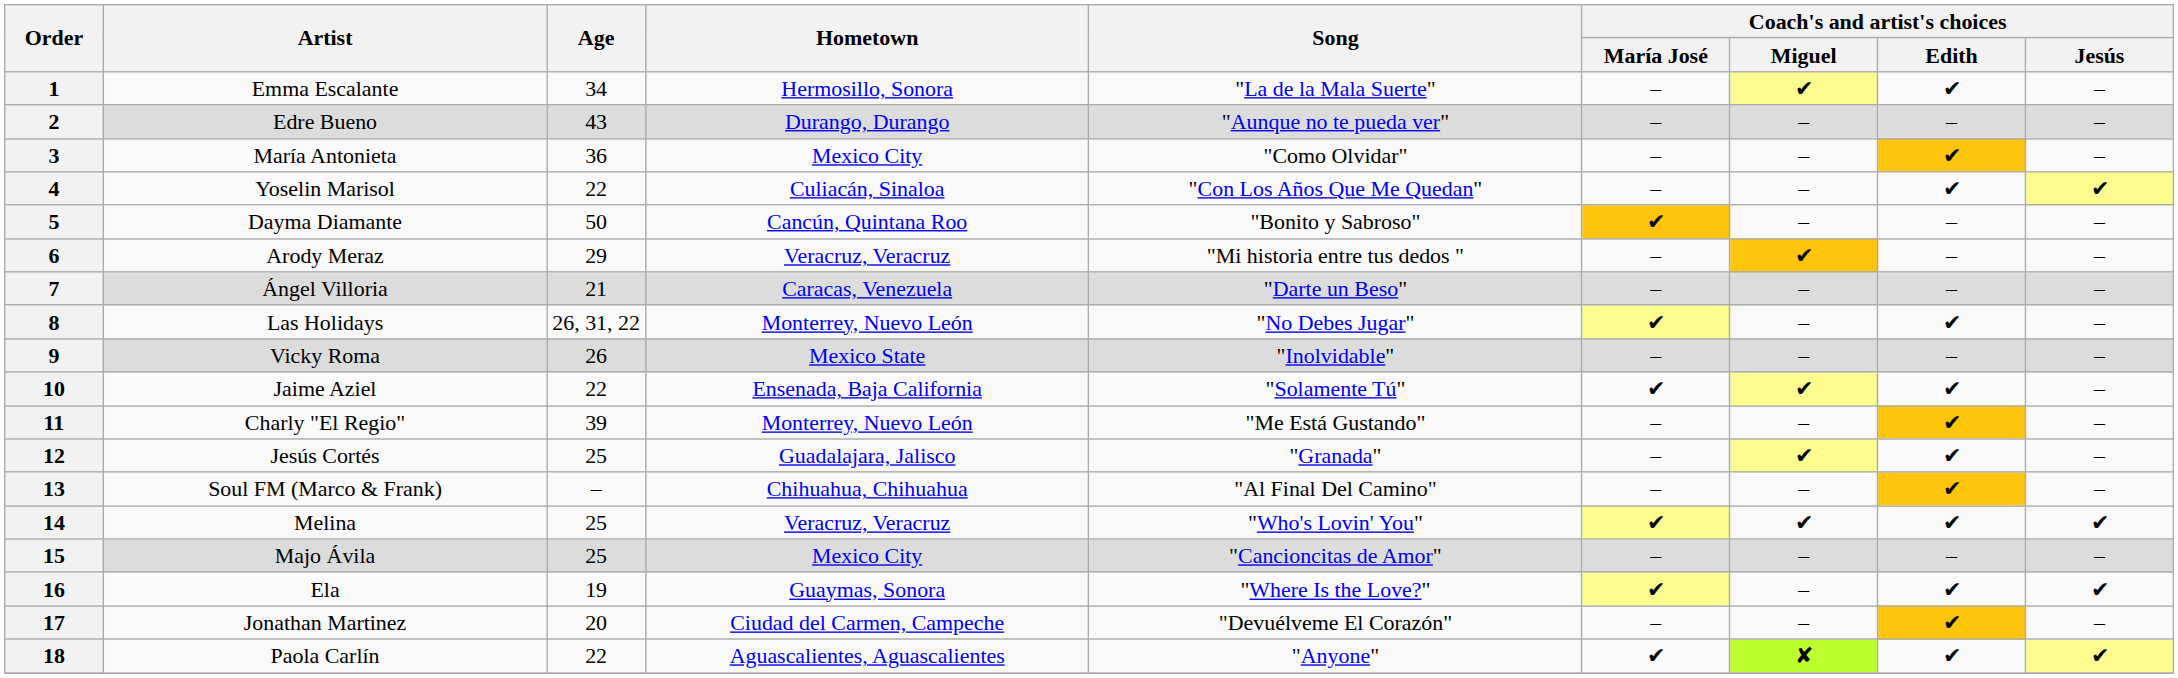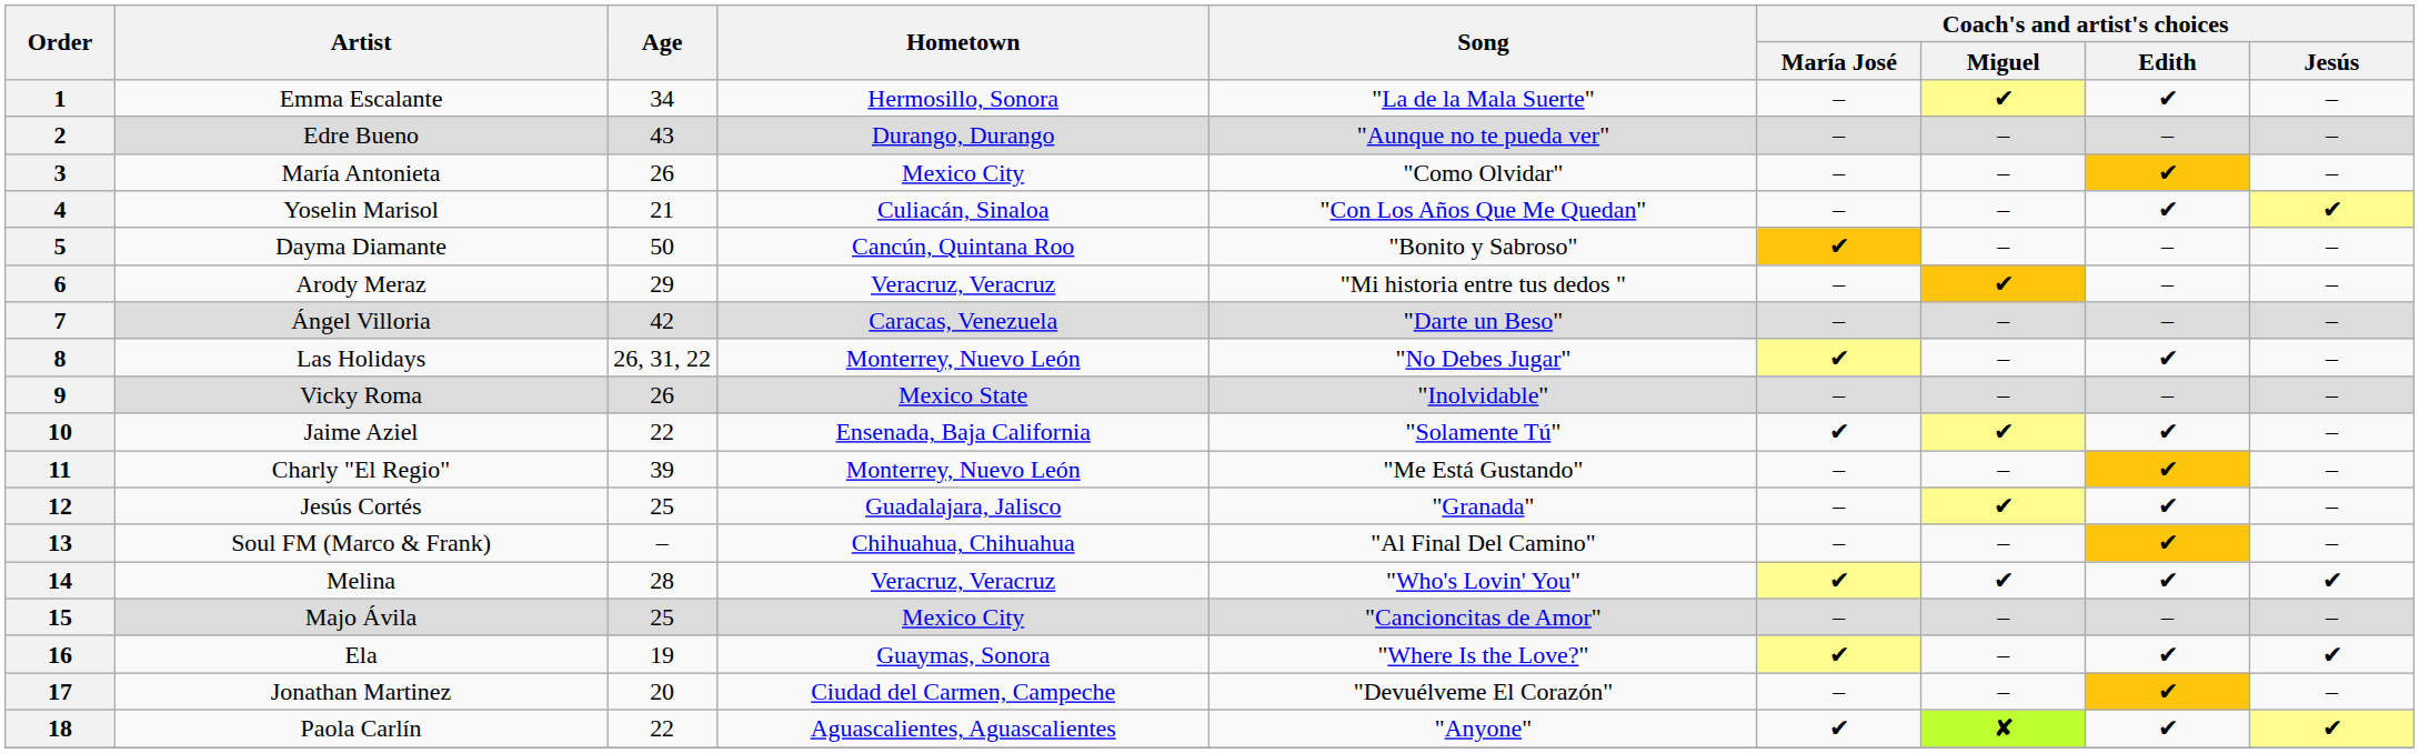3 | Age: 36 -> 26
4 | Age: 22 -> 21
7 | Age: 21 -> 42
14 | Age: 25 -> 28
